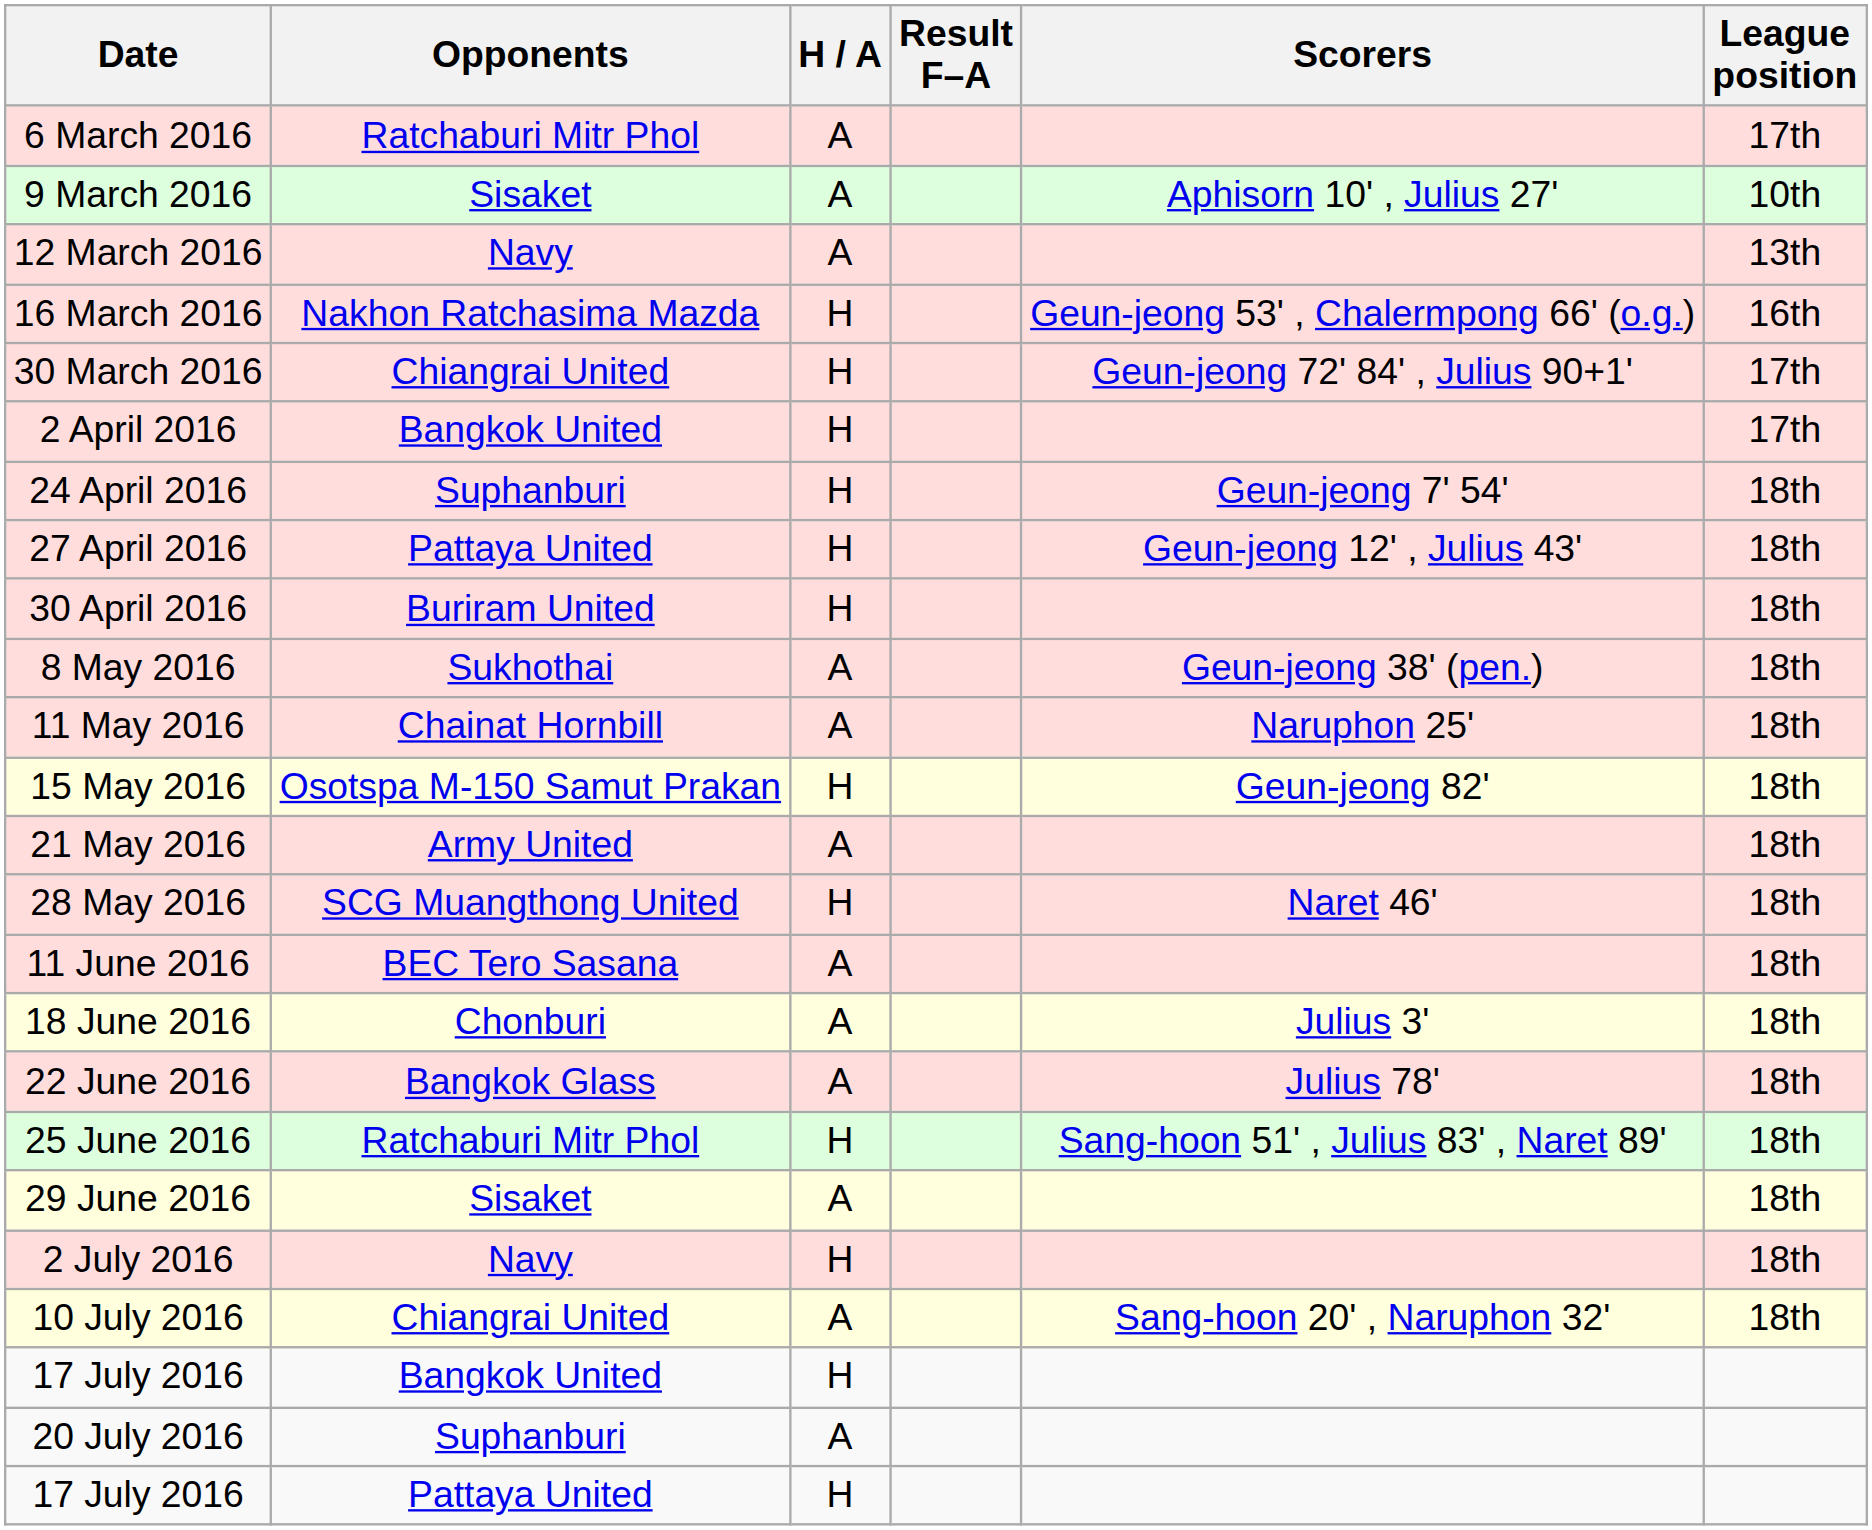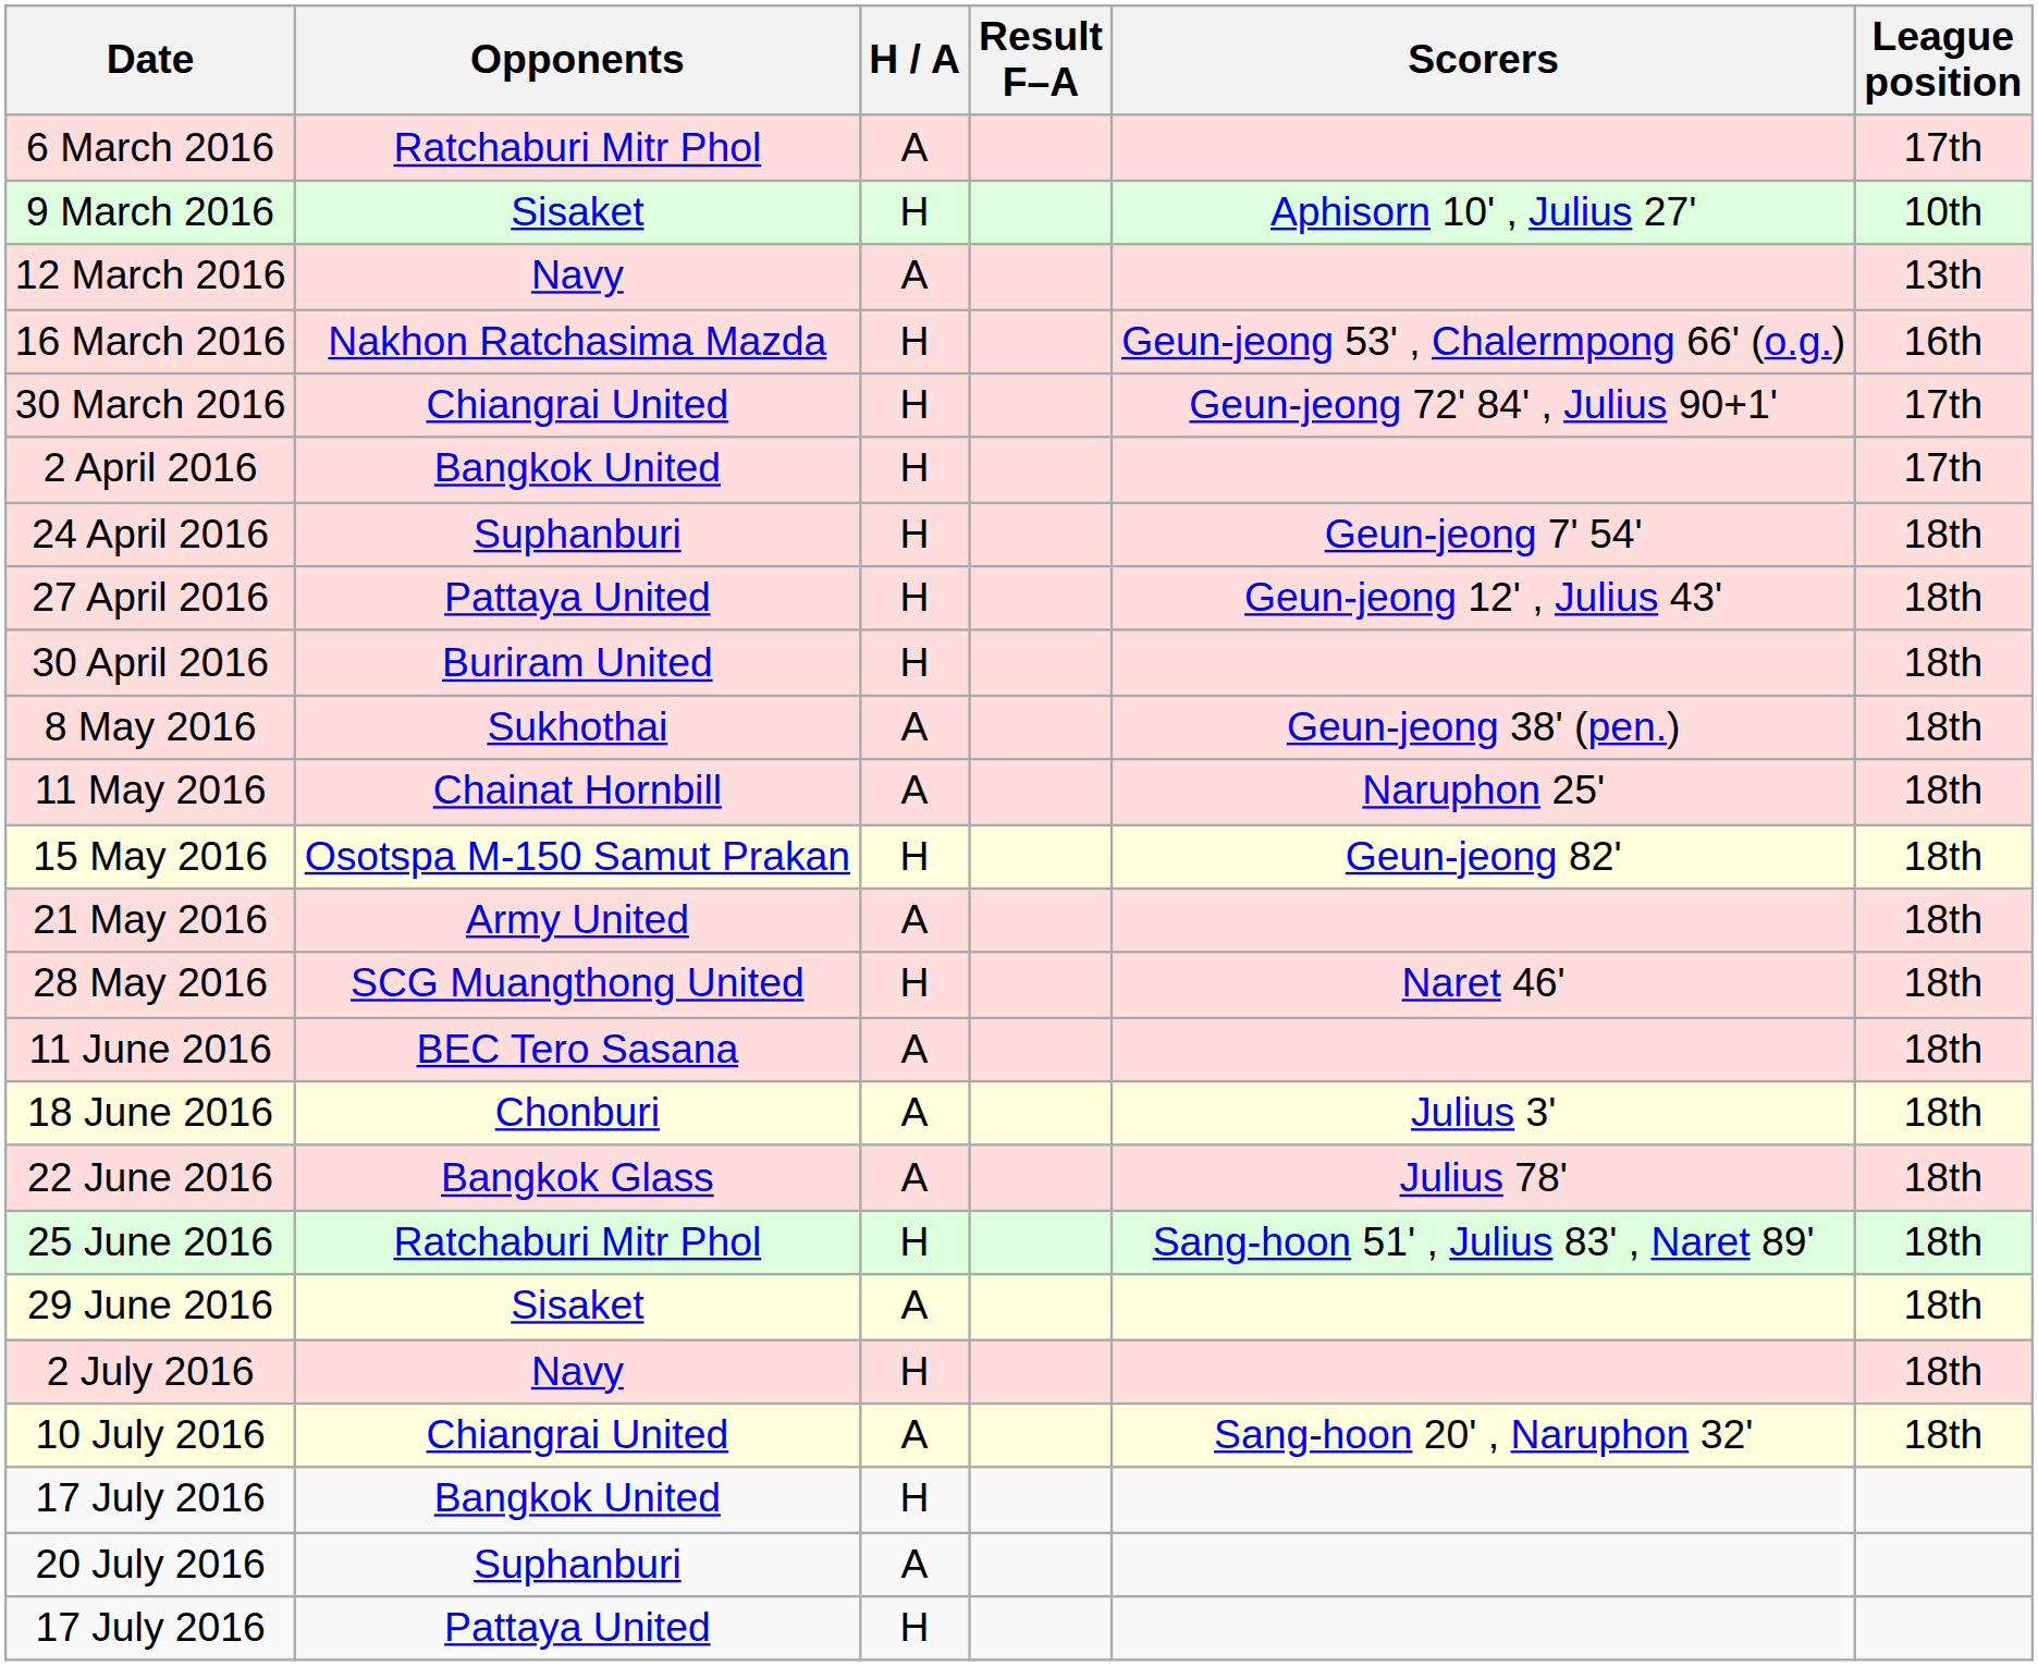9 March 2016 | H / A: A -> H
